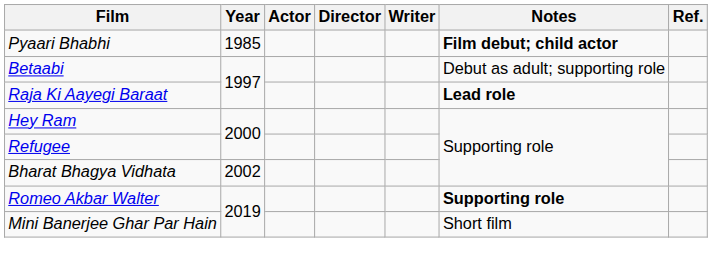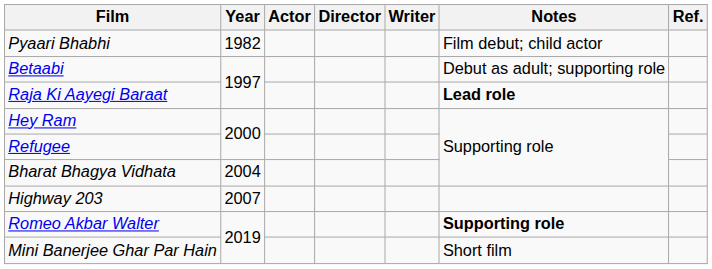Pyaari Bhabhi | Year: 1985 -> 1982
Pyaari Bhabhi | Notes: bold -> normal
Bharat Bhagya Vidhata | Year: 2002 -> 2004
+ row: Highway 203 | 2007
